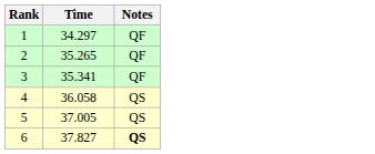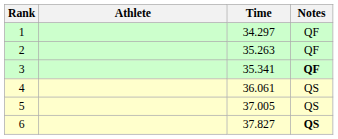+ column: Athlete
2 | Time: 35.265 -> 35.263
3 | Notes: normal -> bold
4 | Time: 36.058 -> 36.061
